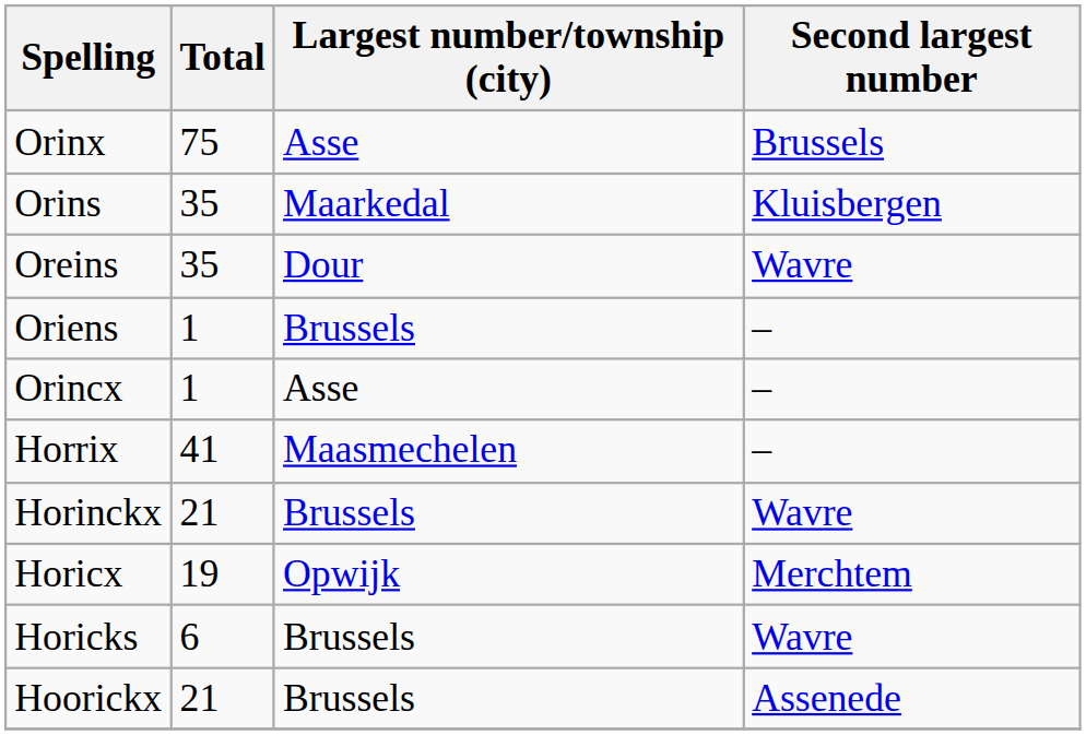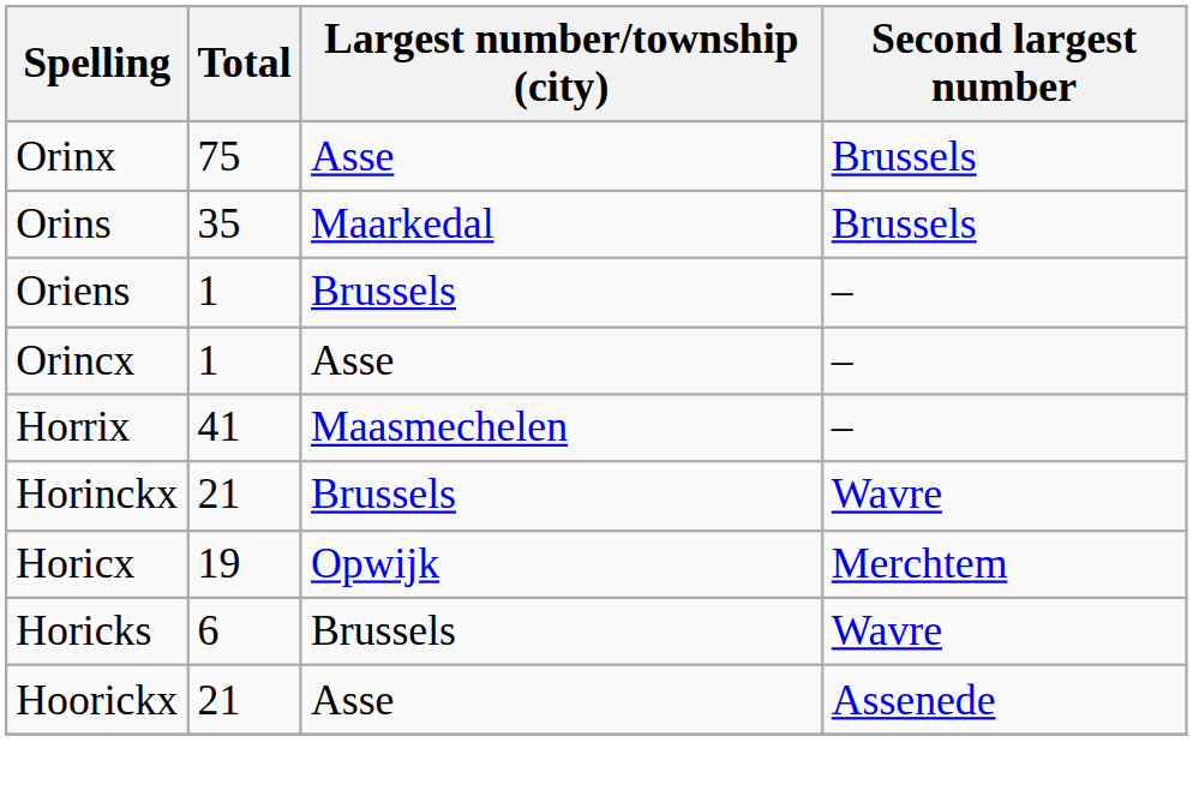Orins | Second largest number: Kluisbergen -> Brussels
- row: Oreins | 35 | Dour | Wavre
Hoorickx | Largest number/township (city): Brussels -> Asse
